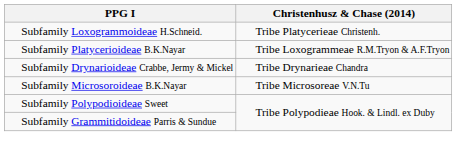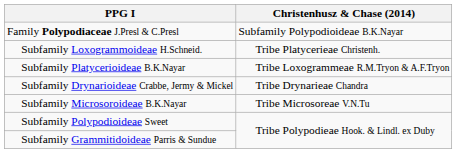+ row: Family Polypodiaceae J.Presl & C.Presl | Subfamily Polypodioideae B.K.Nayar
